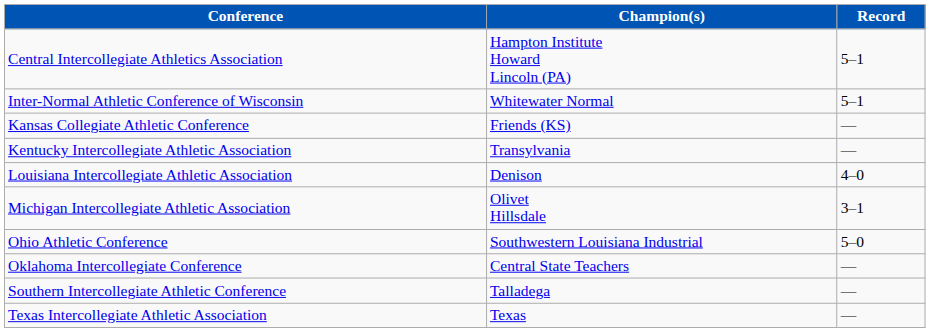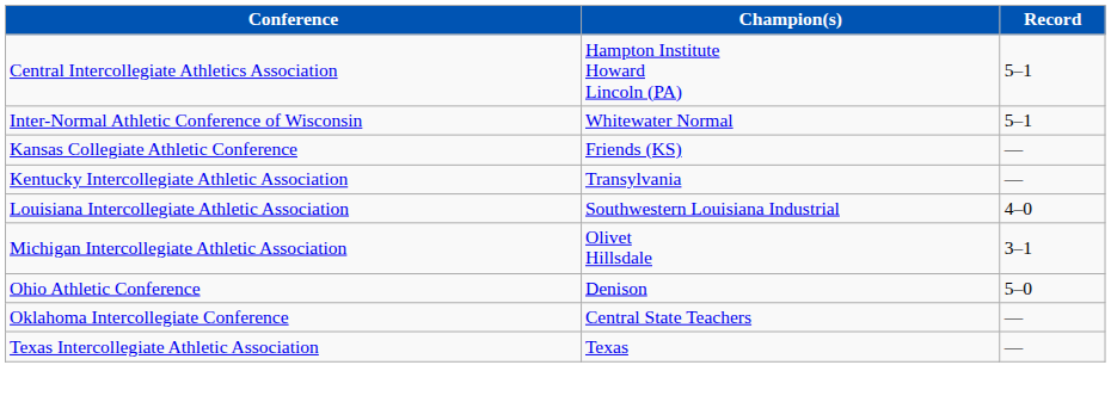Louisiana Intercollegiate Athletic Association | Champion(s): Denison -> Southwestern Louisiana Industrial
Ohio Athletic Conference | Champion(s): Southwestern Louisiana Industrial -> Denison
- row: Southern Intercollegiate Athletic Conference | Talladega | —
